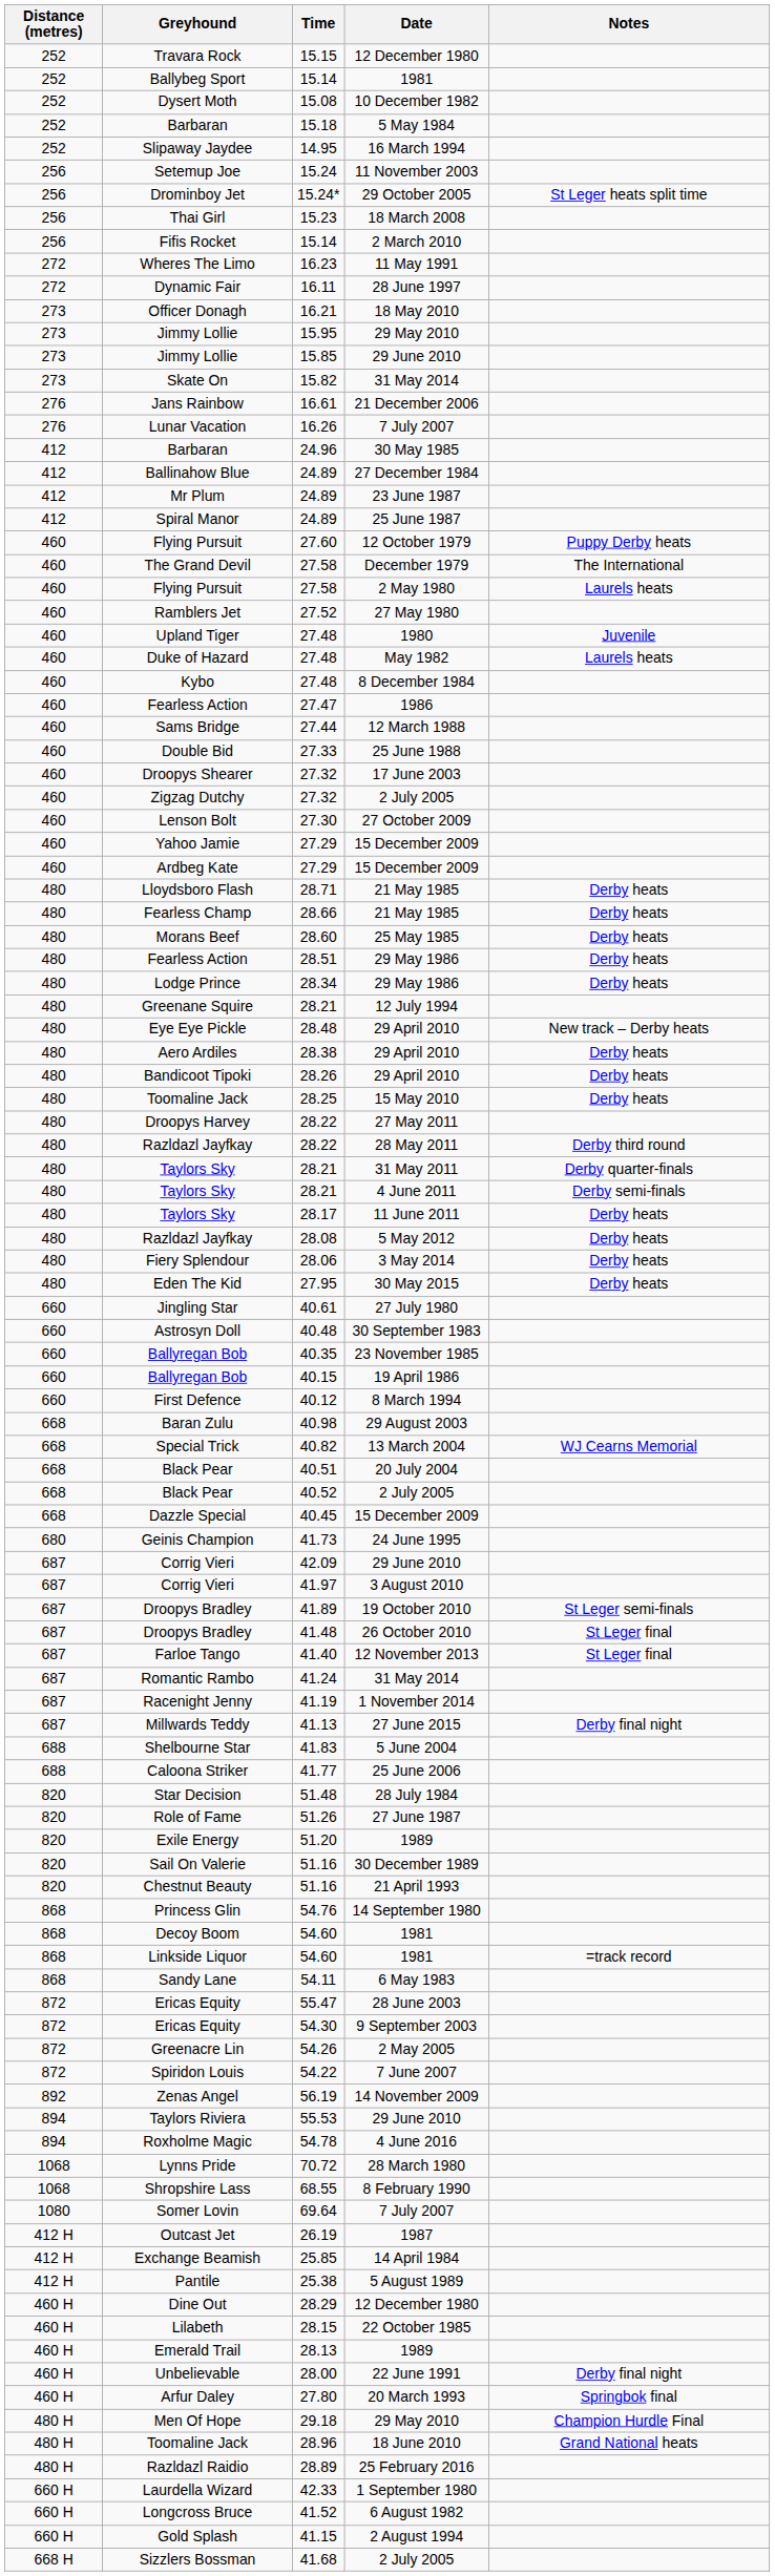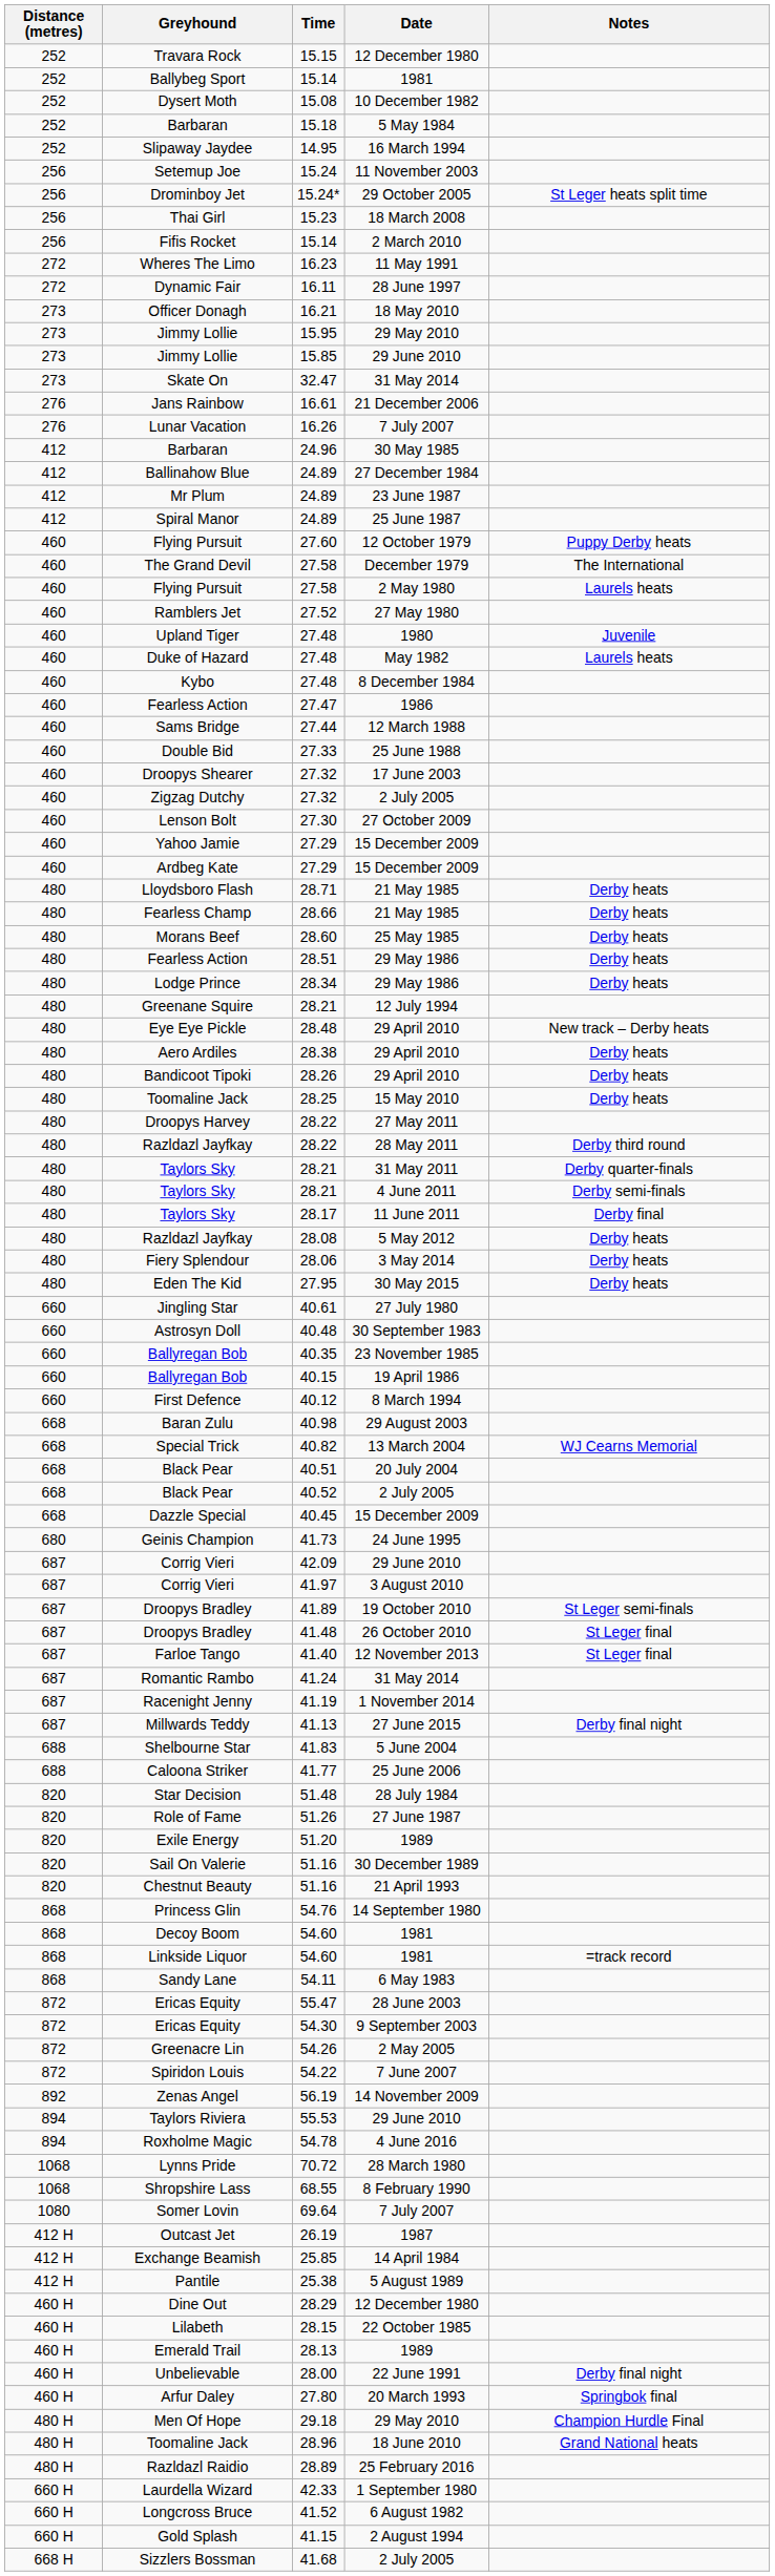Skate On | Time: 15.82 -> 32.47
Taylors Sky / 11 June 2011 | Notes: Derby heats -> Derby final
